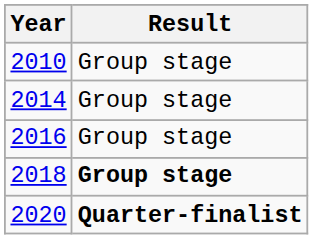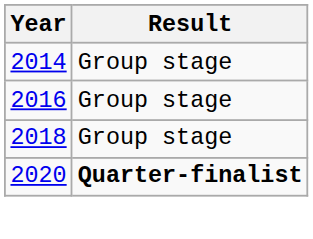- row: 2010 | Group stage
2018 | Result: bold -> normal
